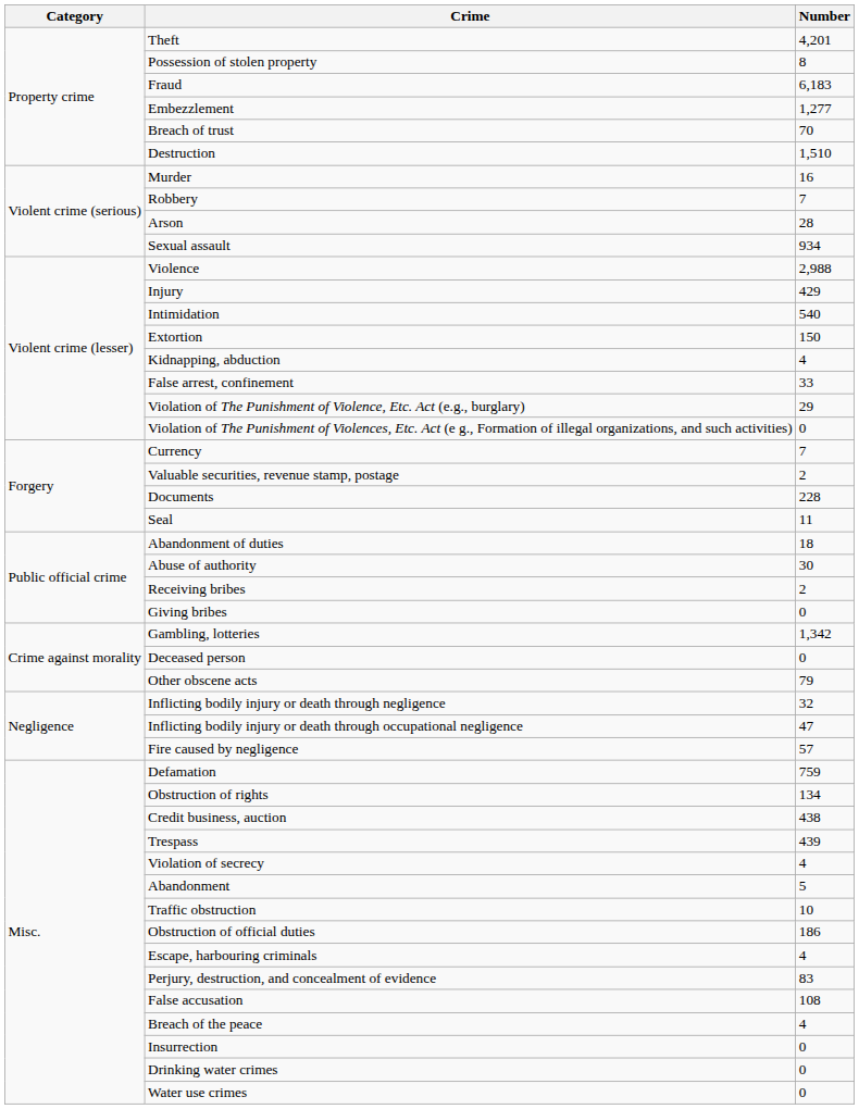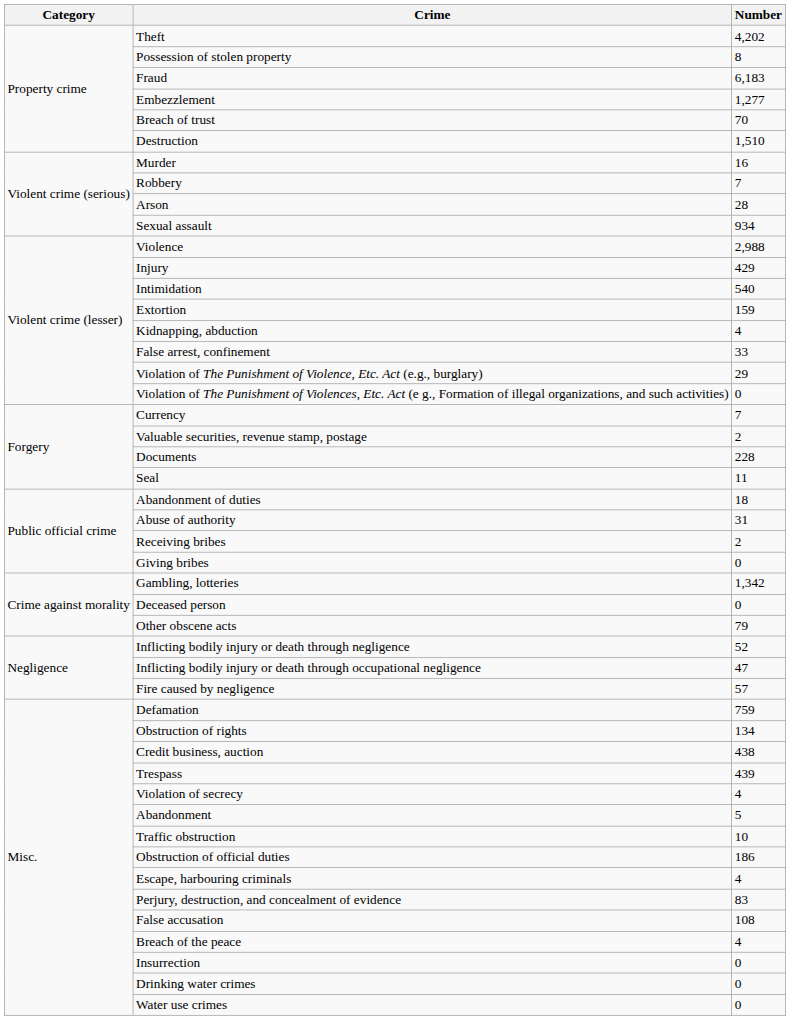Theft | Number: 4,201 -> 4,202
Extortion | Number: 150 -> 159
Abuse of authority | Number: 30 -> 31
Inflicting bodily injury or death through negligence | Number: 32 -> 52
